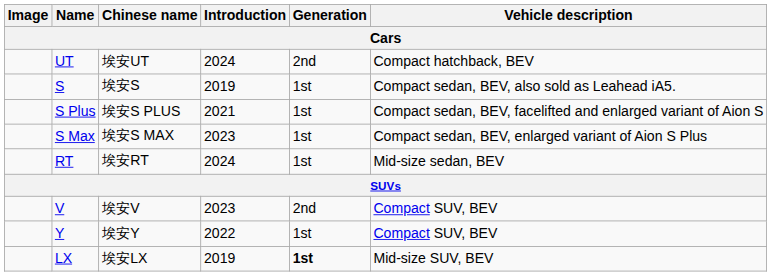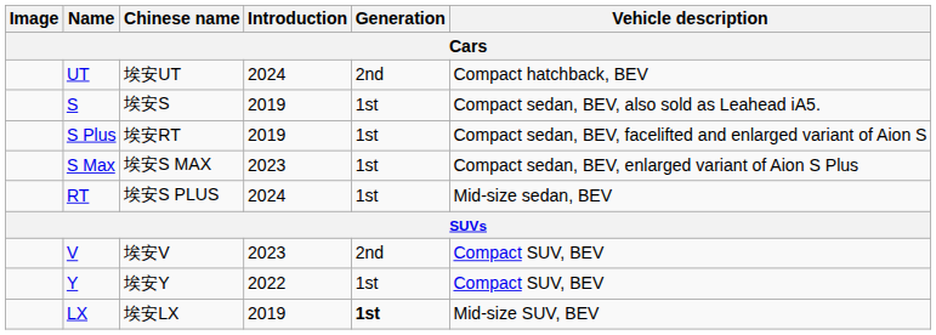S Plus | Chinese name: 埃安S PLUS -> 埃安RT
S Plus | Introduction: 2021 -> 2019
RT | Chinese name: 埃安RT -> 埃安S PLUS
